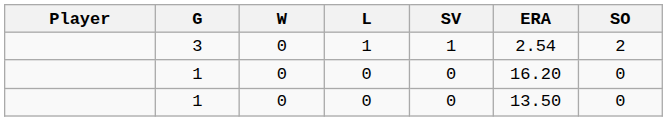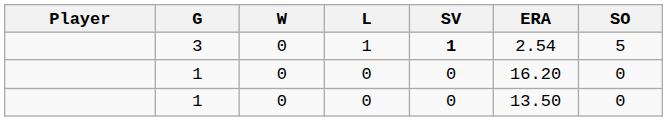3 | SV: normal -> bold
3 | SO: 2 -> 5
